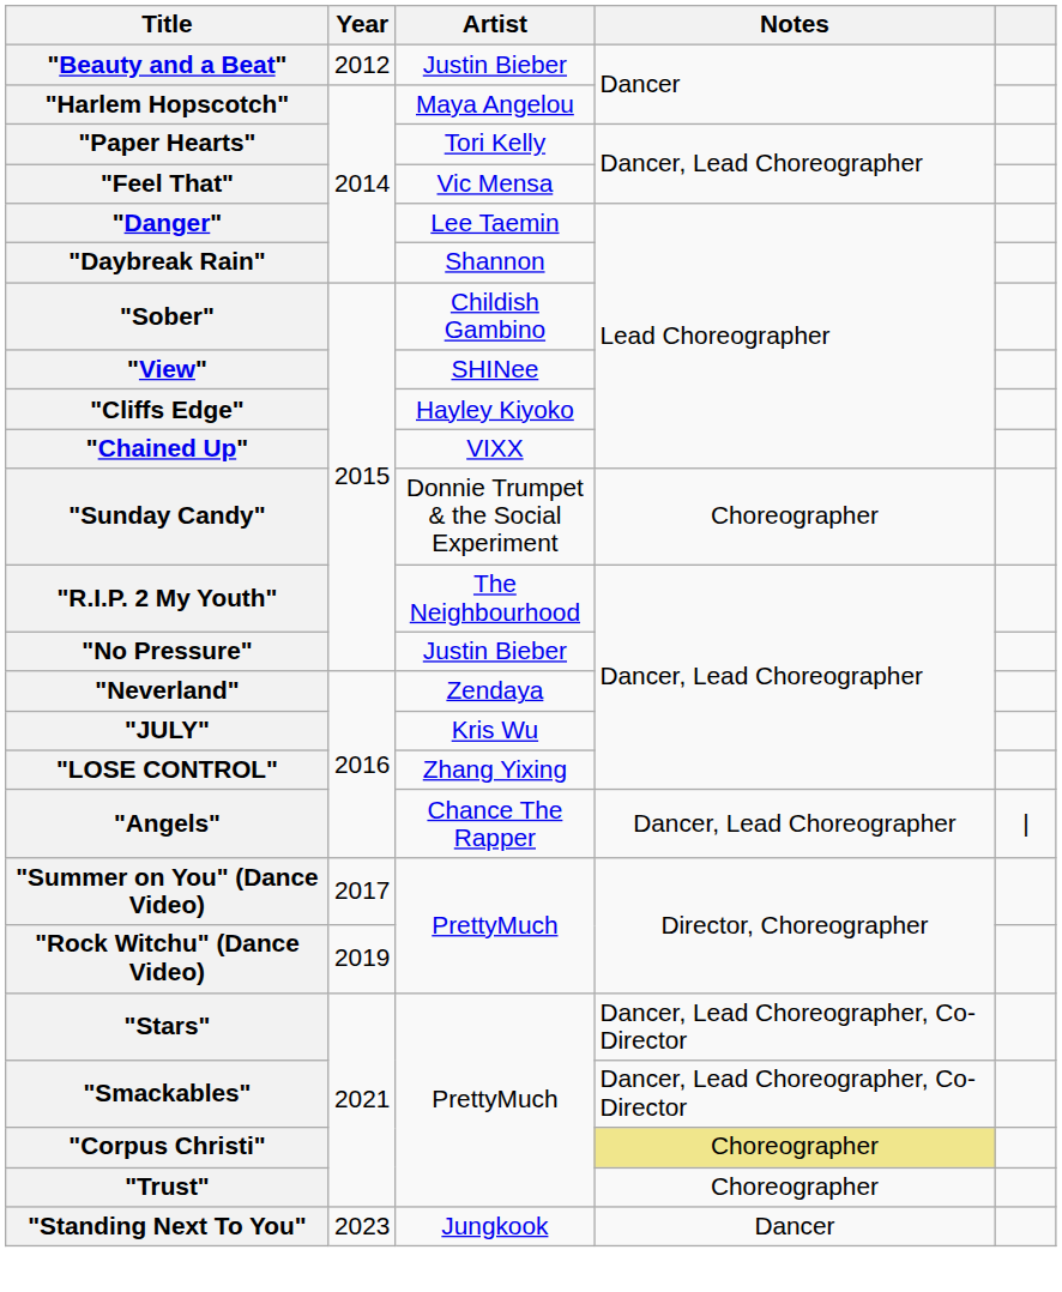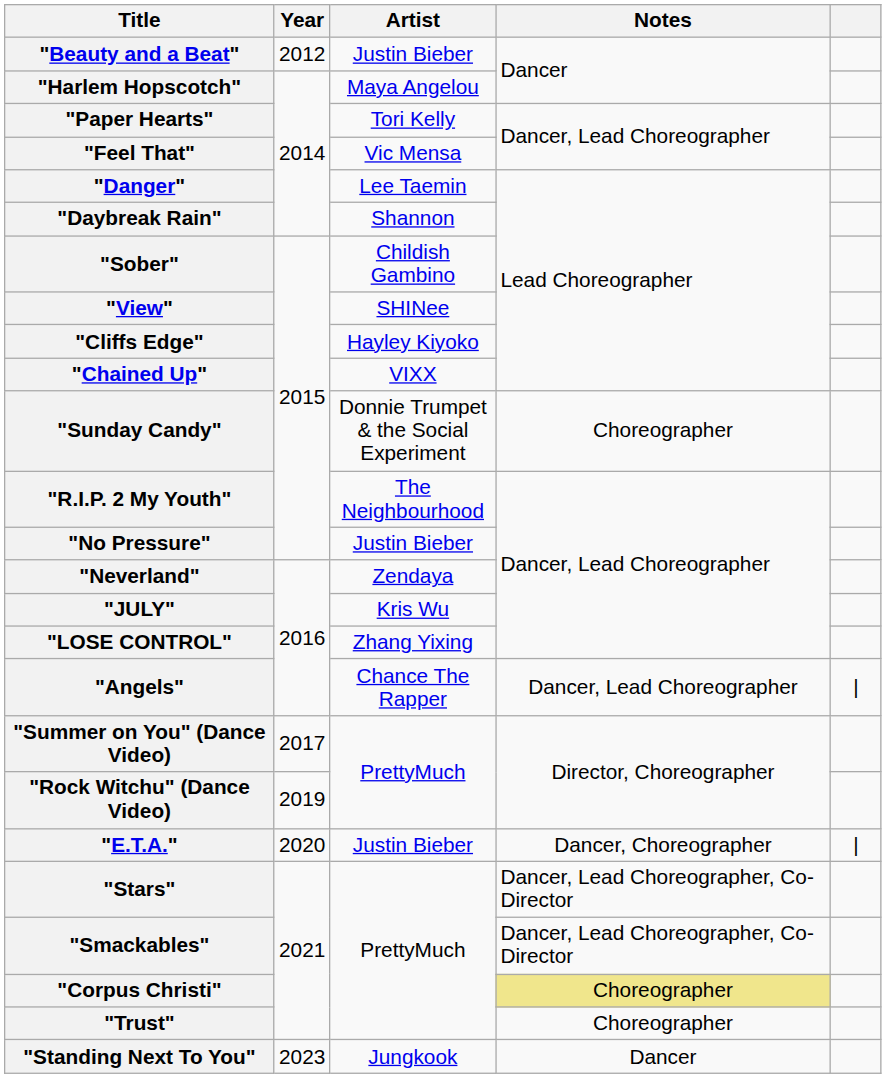+ row: "E.T.A." | 2020 | Justin Bieber | Dancer, Choreographer | |
